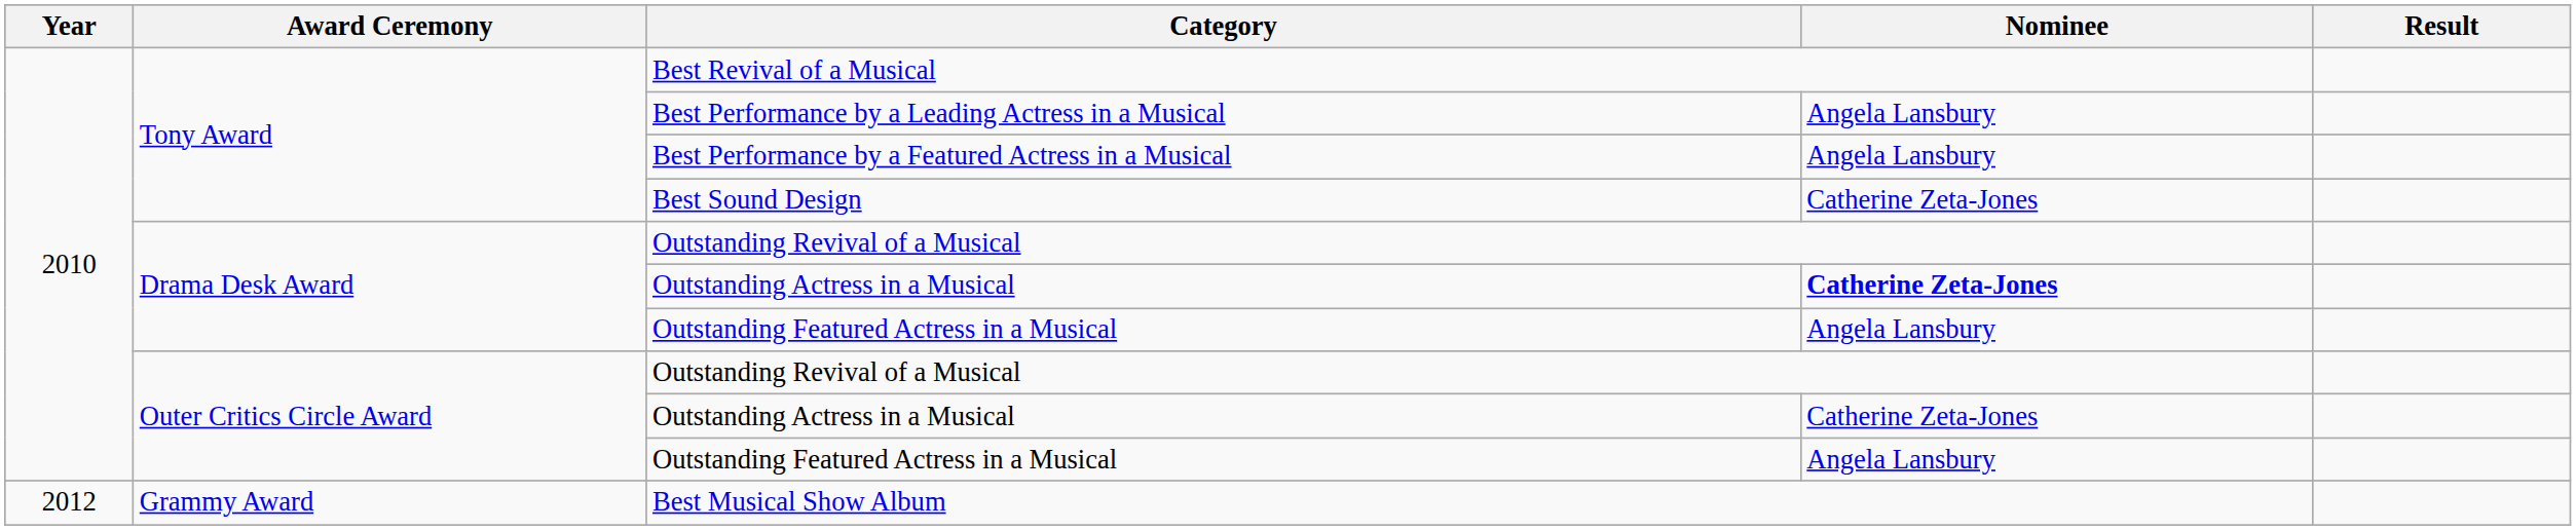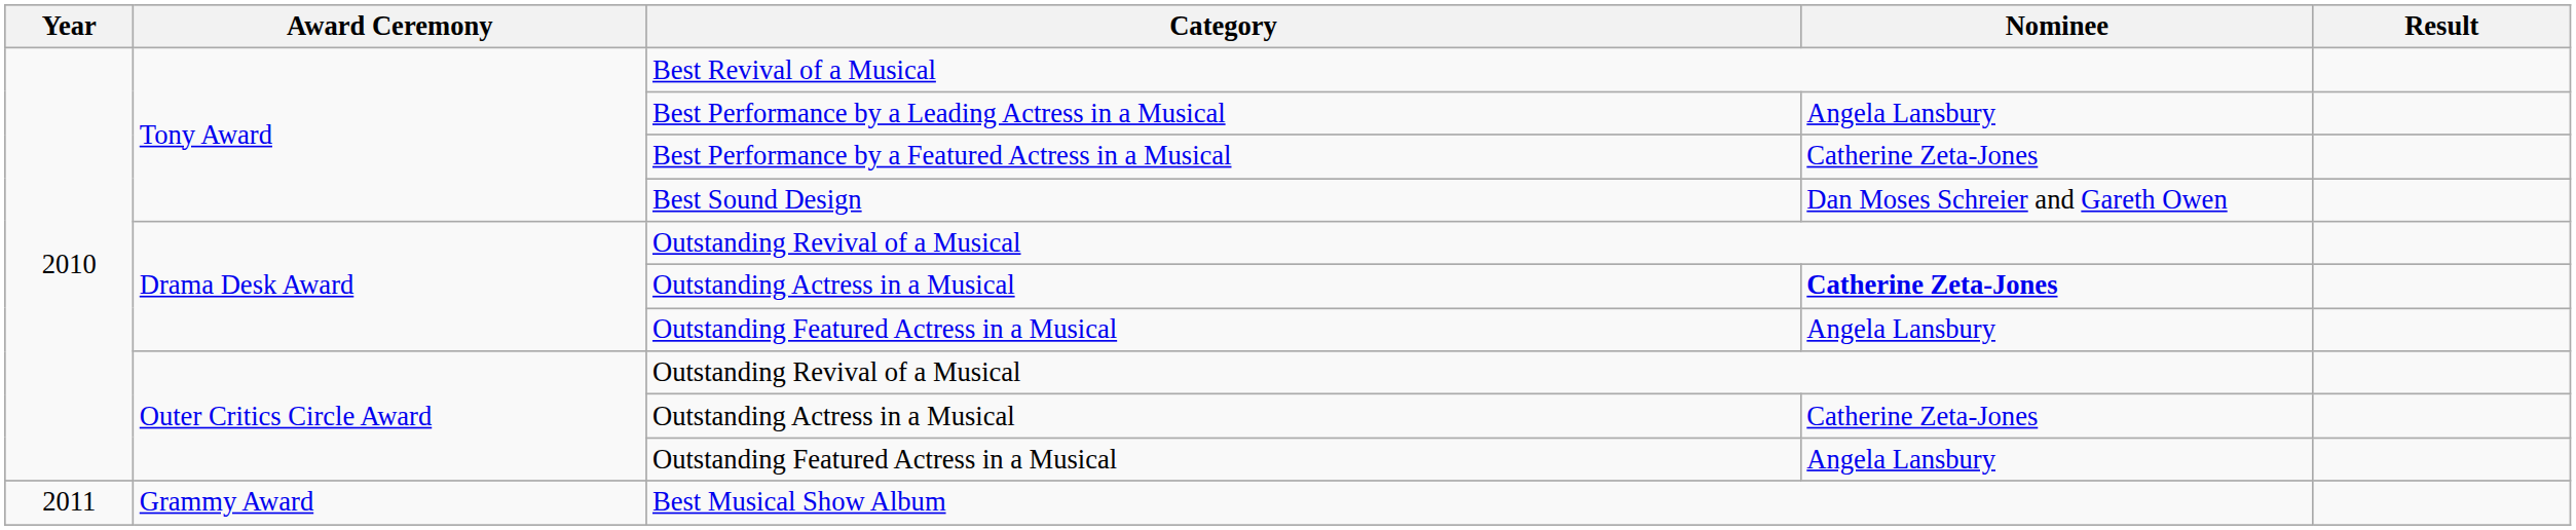Best Performance by a Featured Actress in a Musical | Nominee: Angela Lansbury -> Catherine Zeta-Jones
Best Sound Design | Nominee: Catherine Zeta-Jones -> Dan Moses Schreier and Gareth Owen
Best Musical Show Album | Year: 2012 -> 2011
